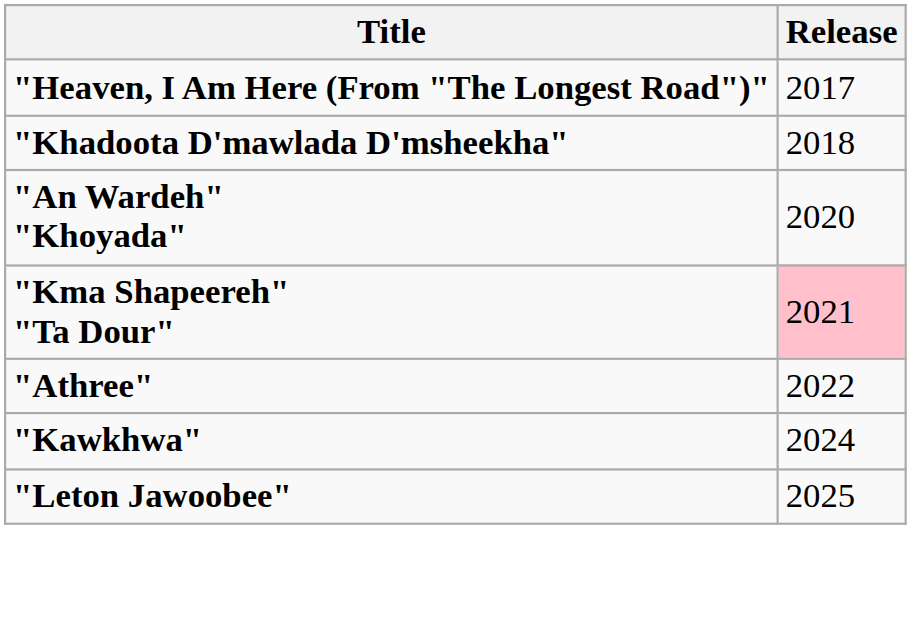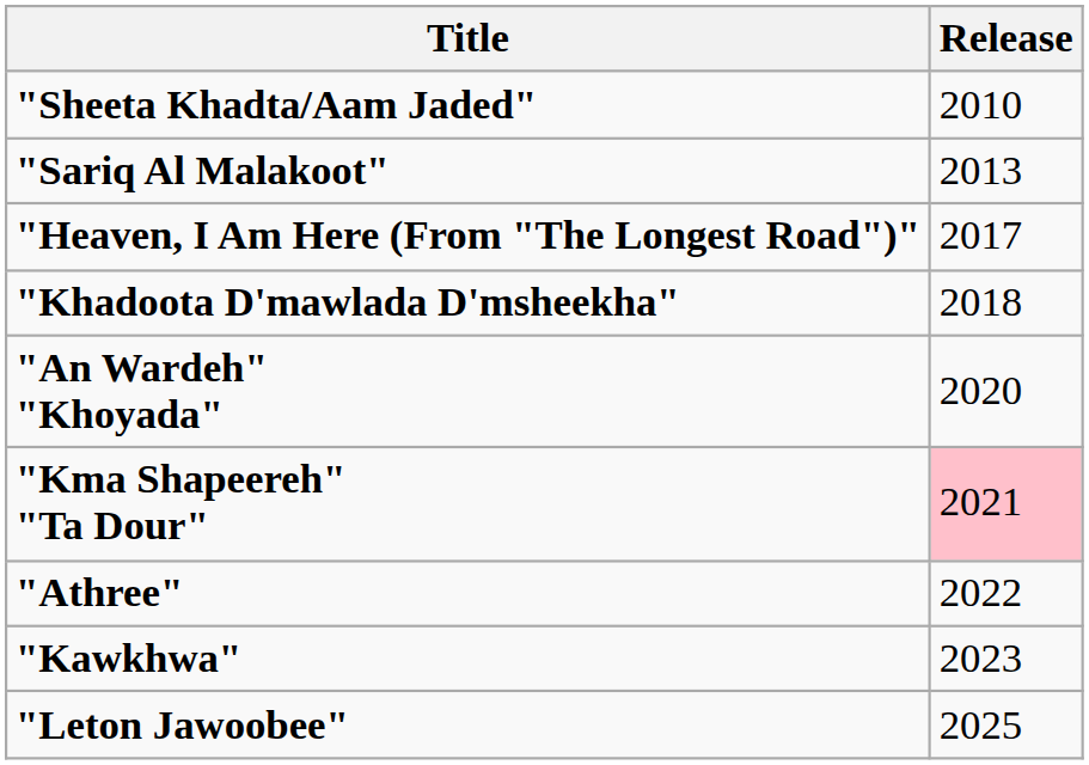+ row: "Sheeta Khadta/Aam Jaded" | 2010
+ row: "Sariq Al Malakoot" | 2013
"Kawkhwa" | Release: 2024 -> 2023
